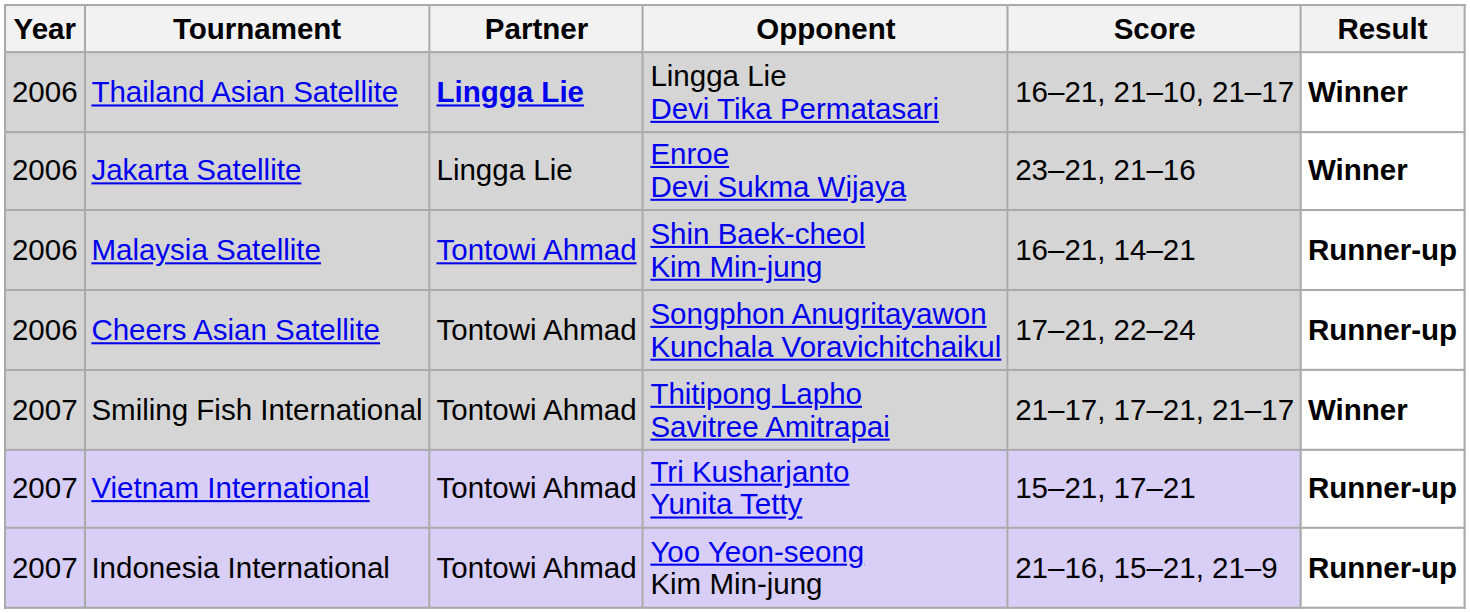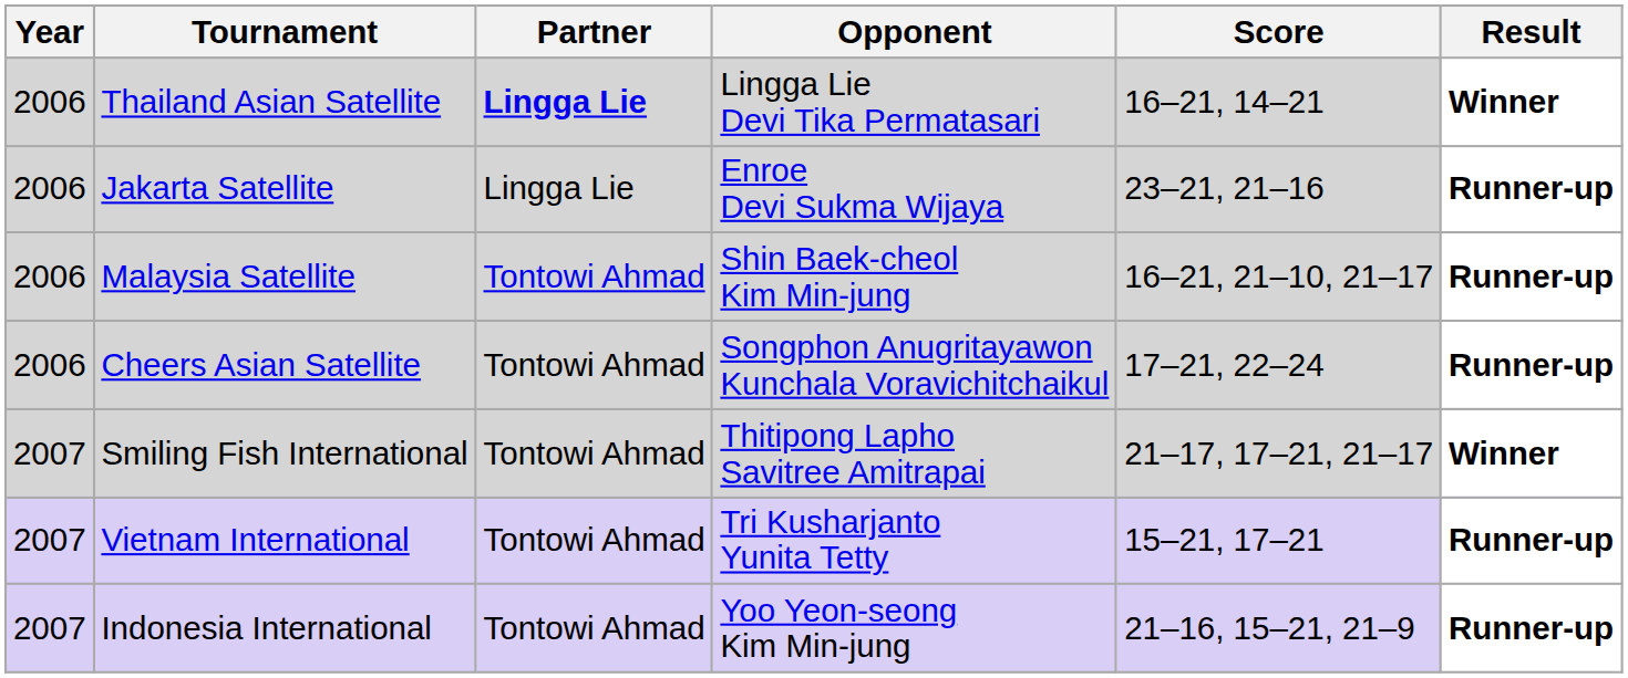Thailand Asian Satellite | Score: 16–21, 21–10, 21–17 -> 16–21, 14–21
Jakarta Satellite | Result: Winner -> Runner-up
Malaysia Satellite | Score: 16–21, 14–21 -> 16–21, 21–10, 21–17
